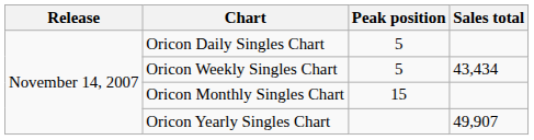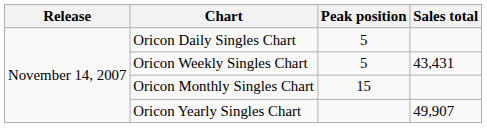Oricon Weekly Singles Chart | Sales total: 43,434 -> 43,431
